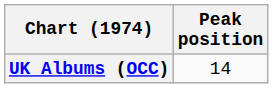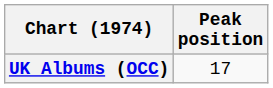UK Albums (OCC) | Peak position: 14 -> 17
